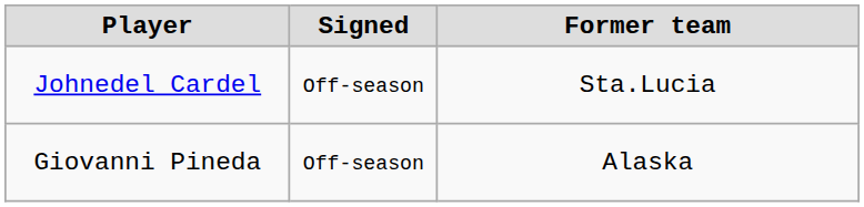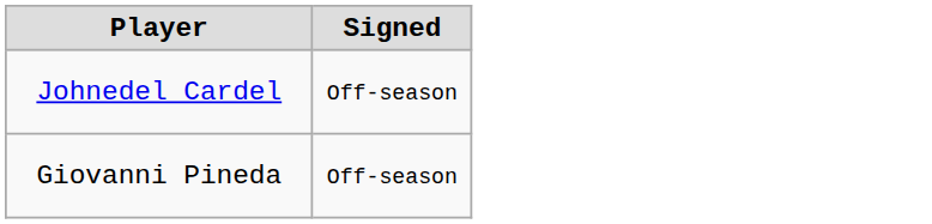- column: Former team | Sta.Lucia | Alaska
